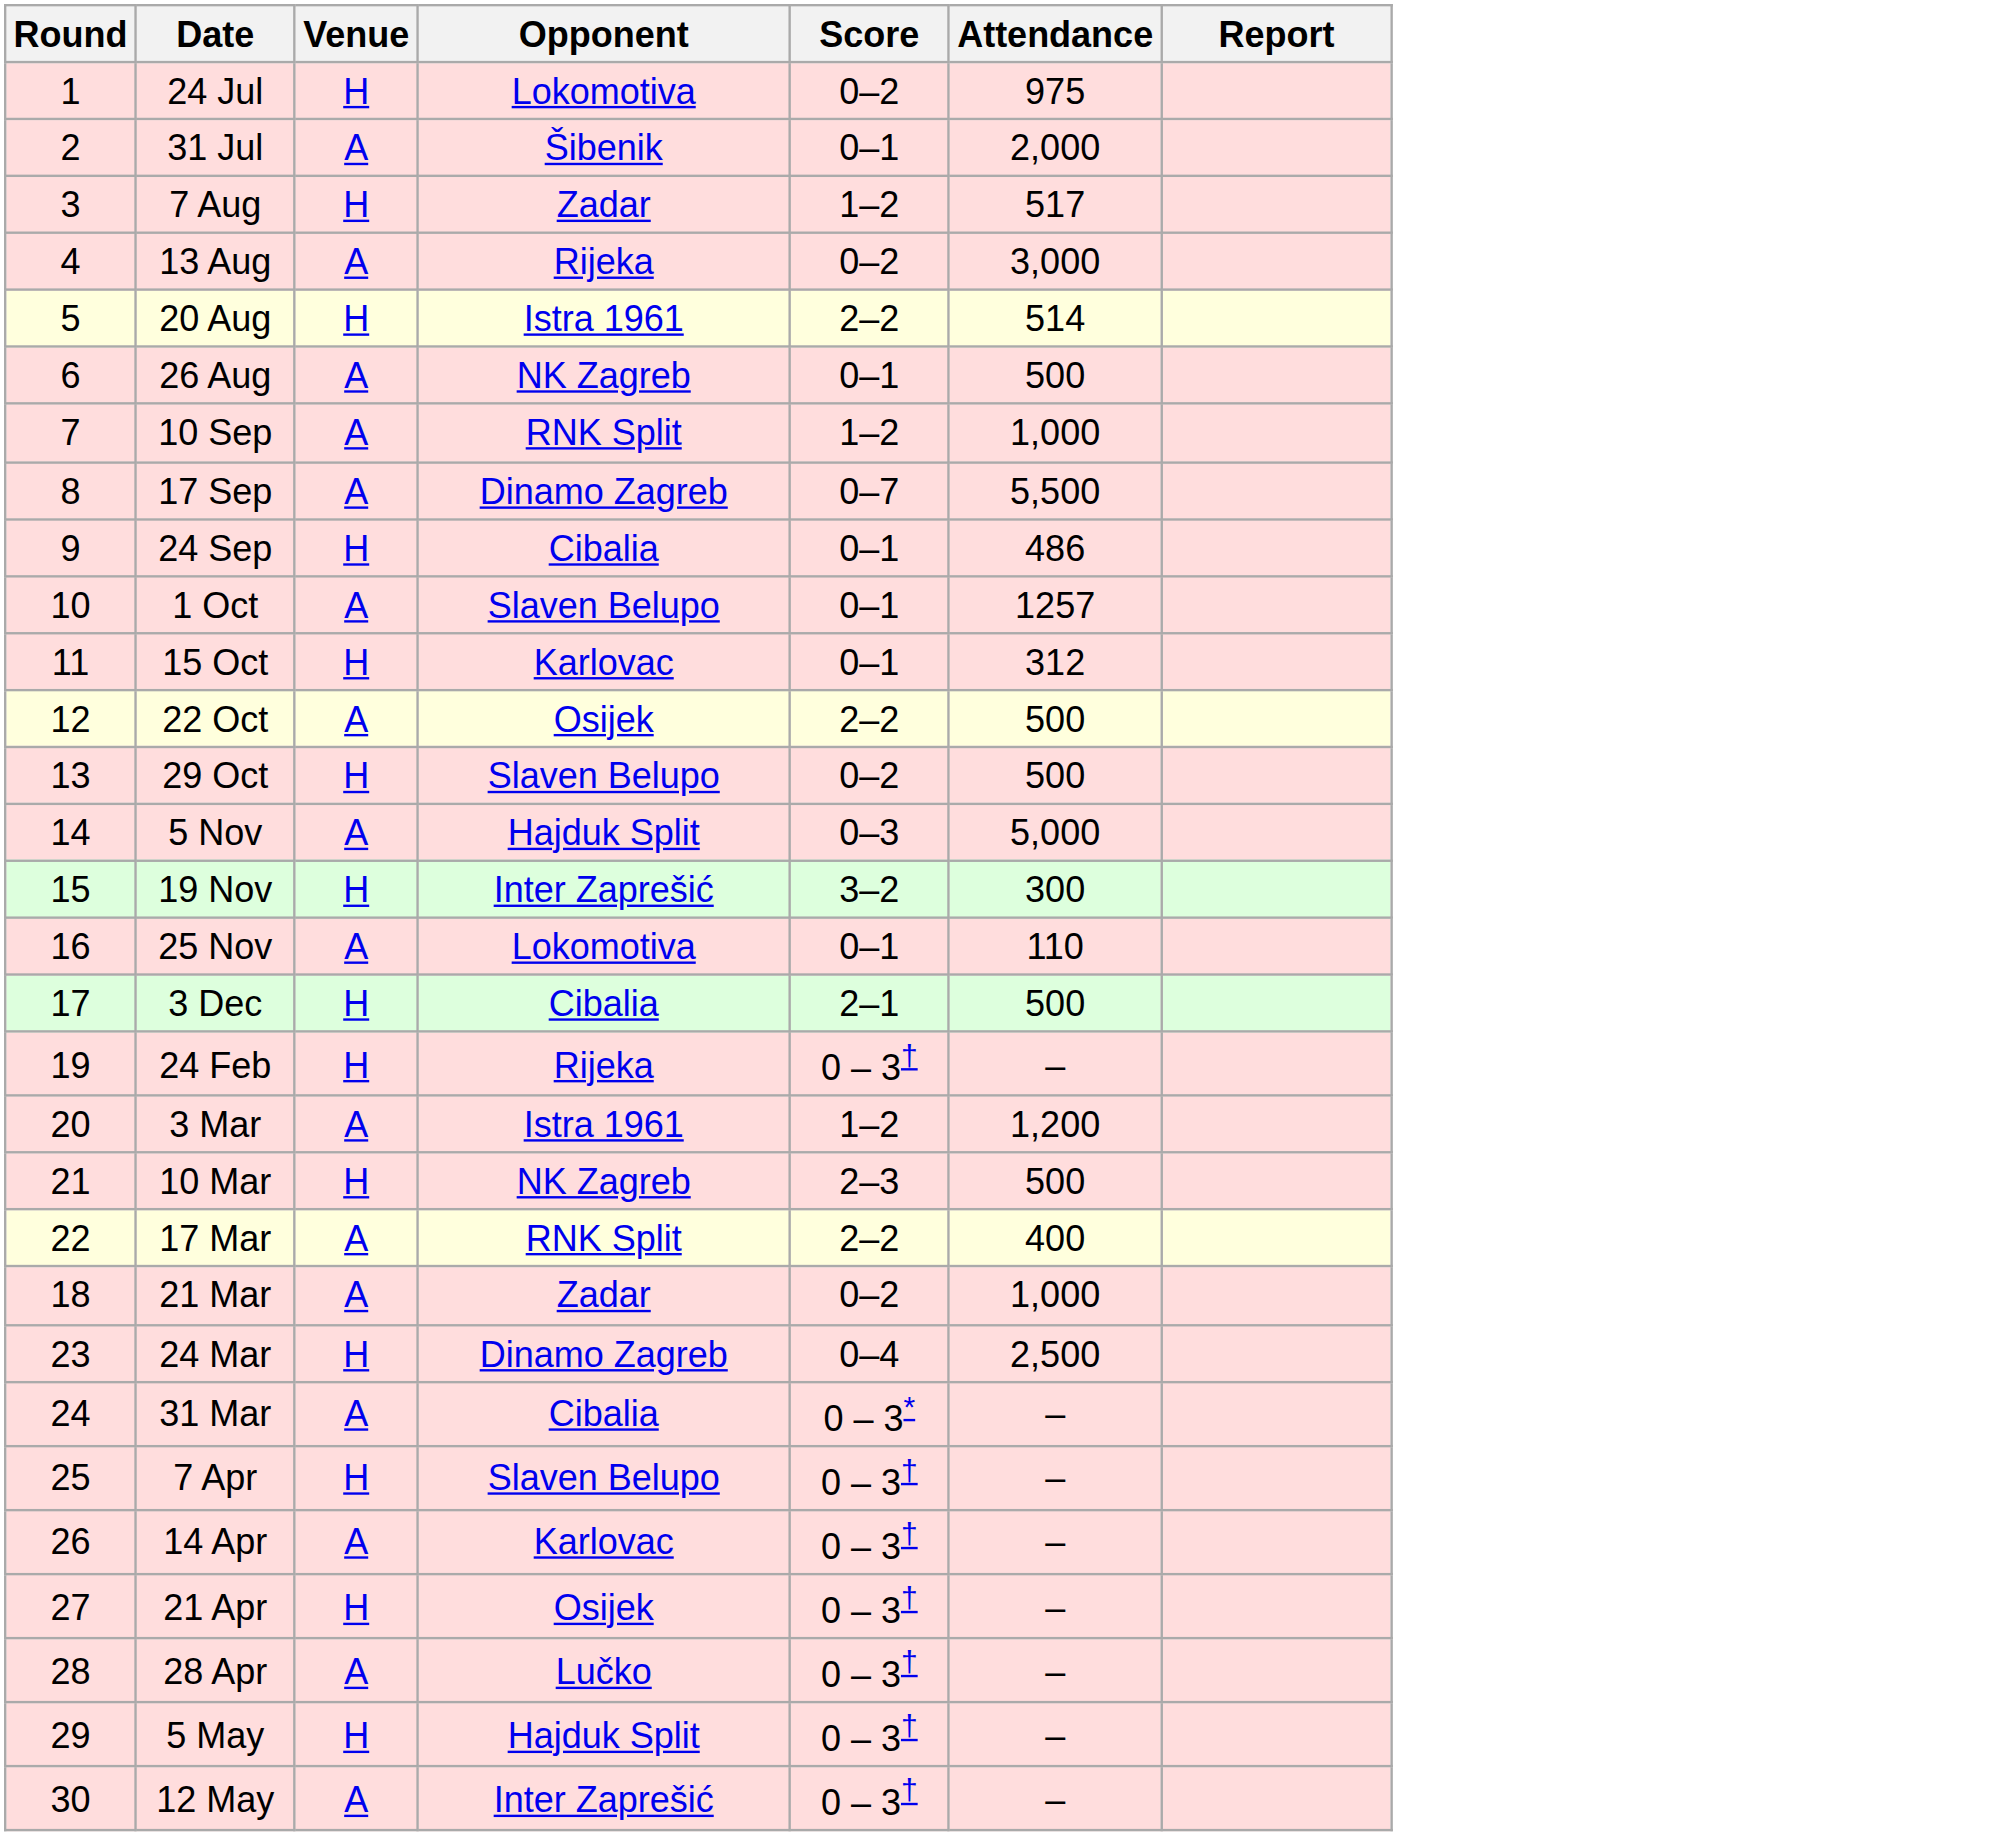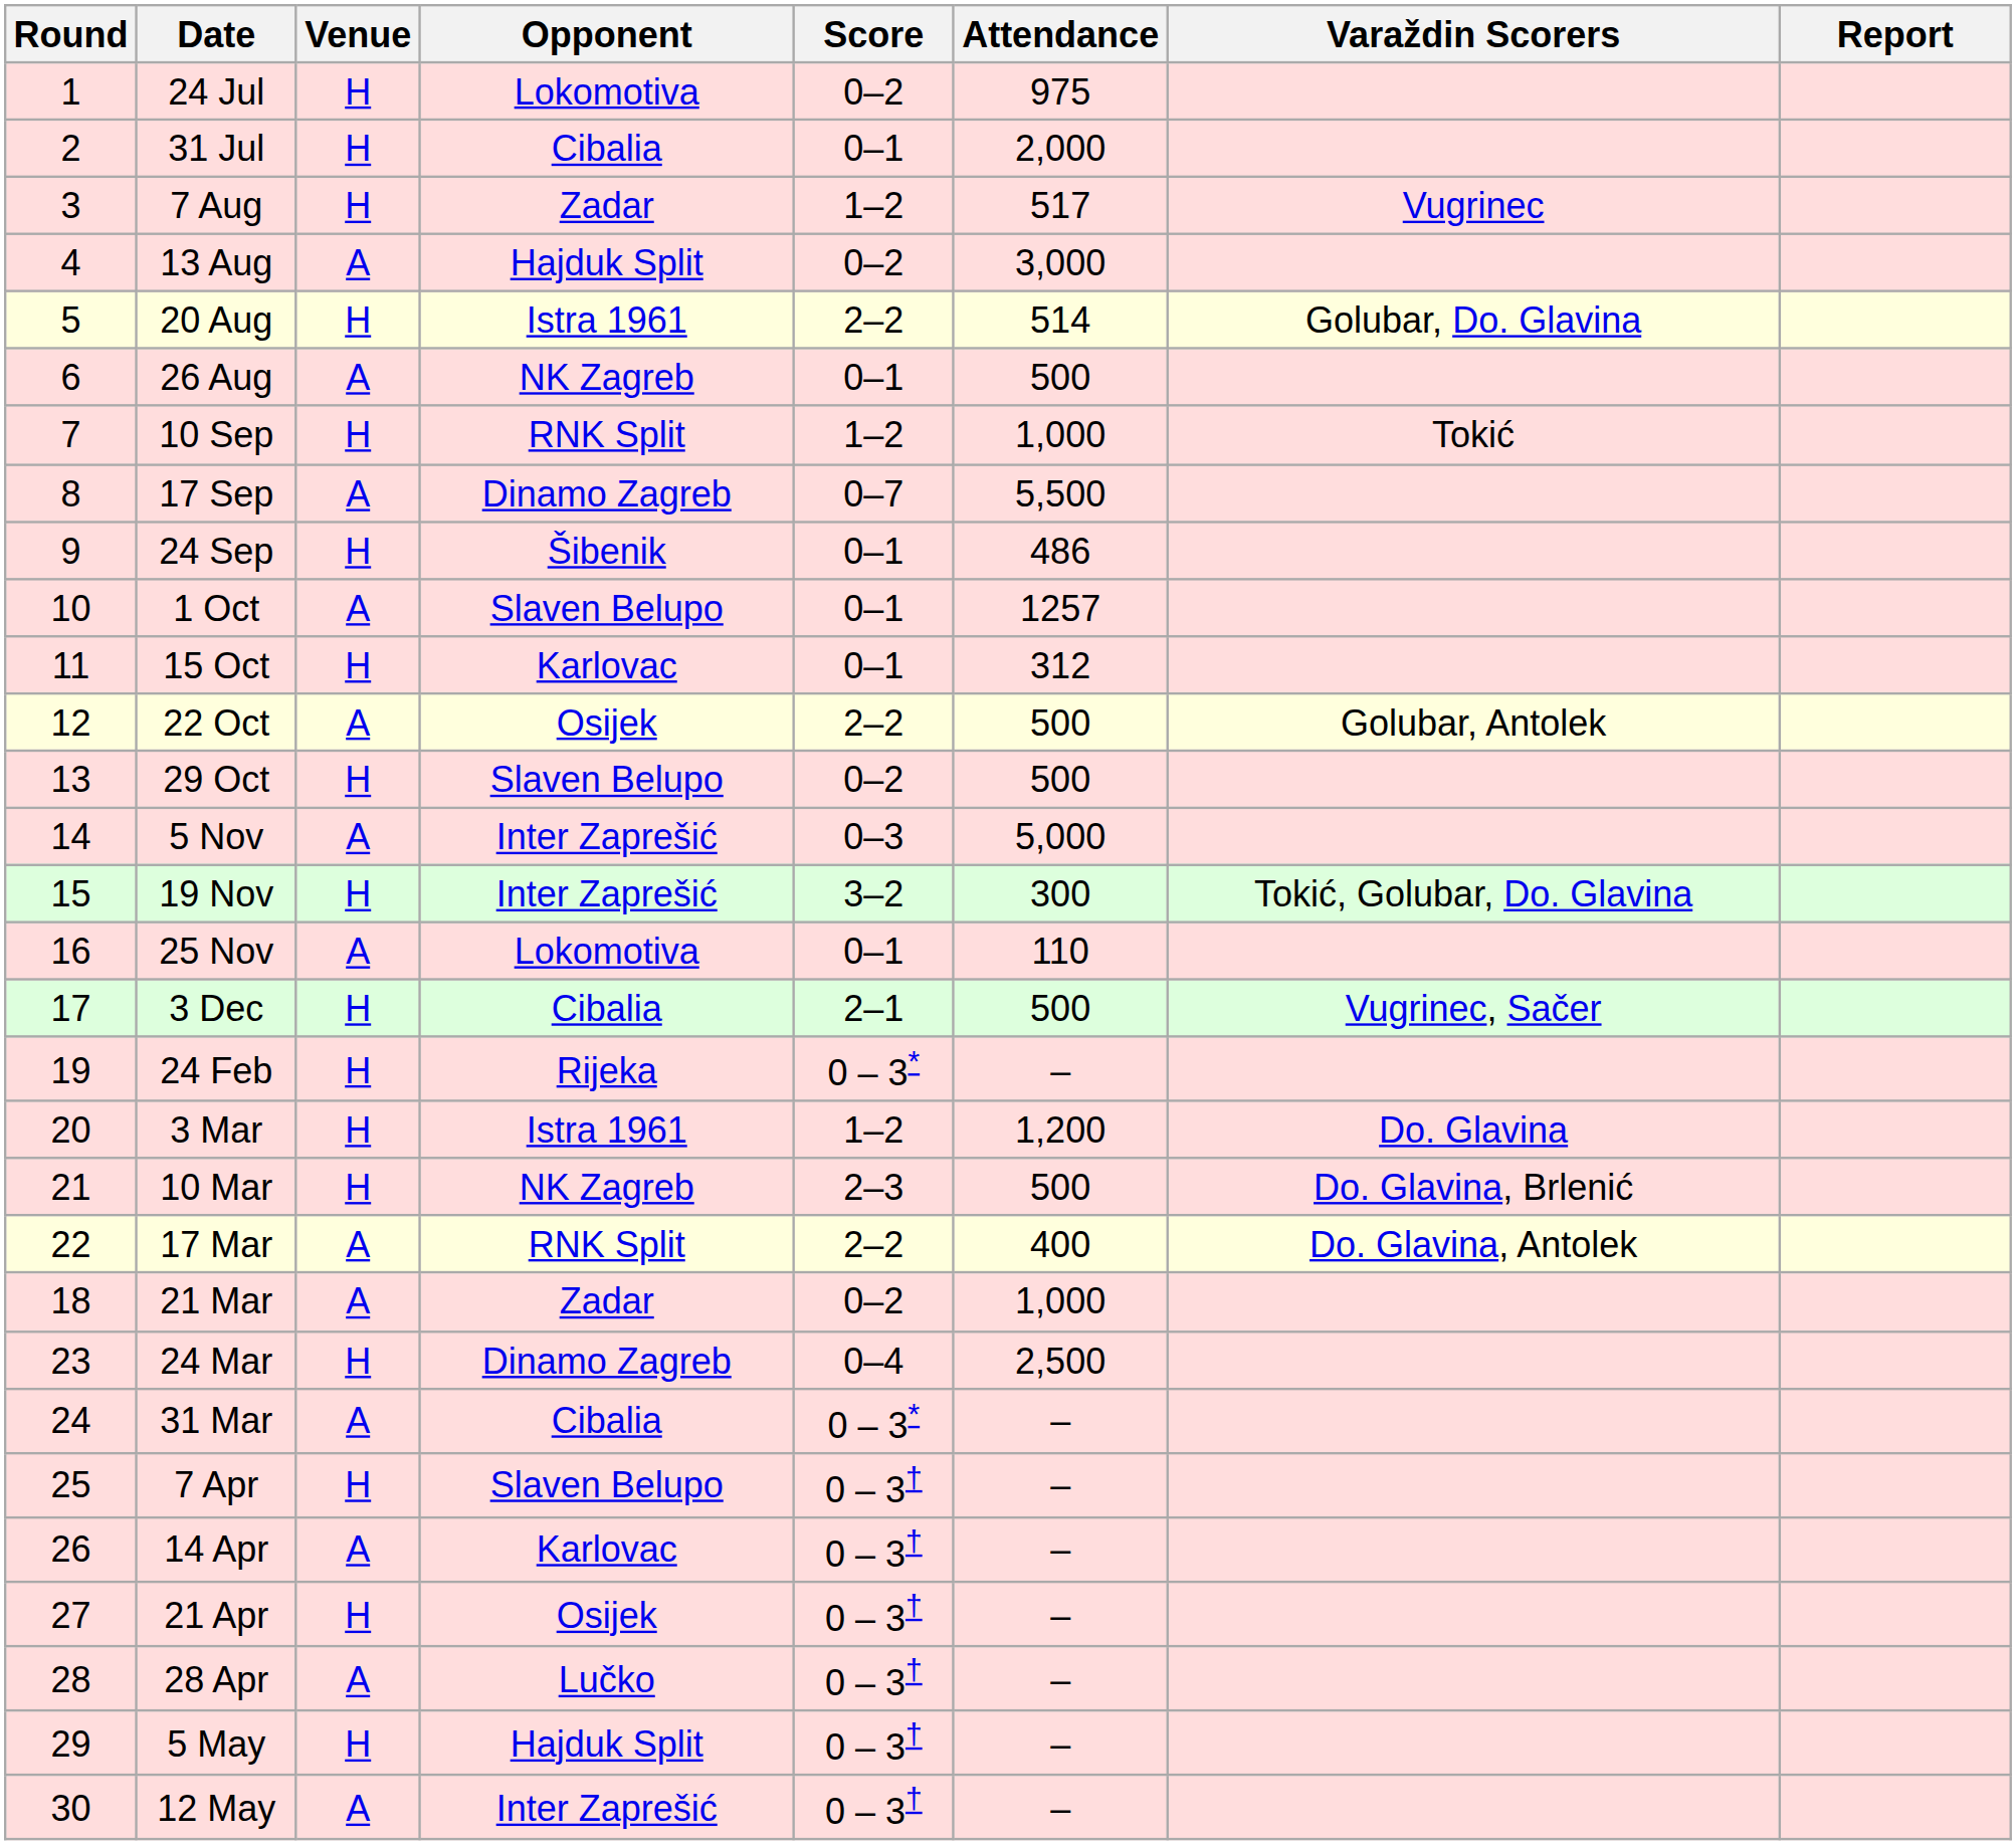+ column: Varaždin Scorers | Vugrinec | Golubar, Do. Glavina | Tokić | Golubar, Antolek | Tokić, Golubar, Do. Glavina | Vugrinec, Sačer | Do. Glavina | Do. Glavina, Brlenić | Do. Glavina, Antolek
31 Jul | Venue: A -> H
31 Jul | Opponent: Šibenik -> Cibalia
13 Aug | Opponent: Rijeka -> Hajduk Split
10 Sep | Venue: A -> H
24 Sep | Opponent: Cibalia -> Šibenik
5 Nov | Opponent: Hajduk Split -> Inter Zaprešić
24 Feb | Score: 0 – 3† -> 0 – 3*
3 Mar | Venue: A -> H
